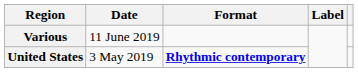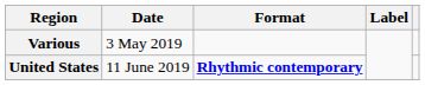Various | Date: 11 June 2019 -> 3 May 2019
United States | Date: 3 May 2019 -> 11 June 2019
